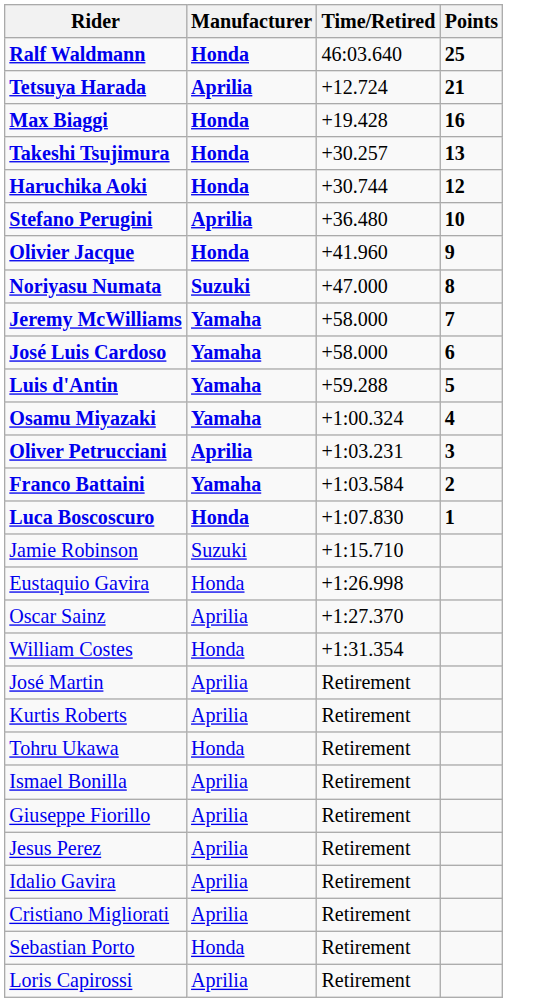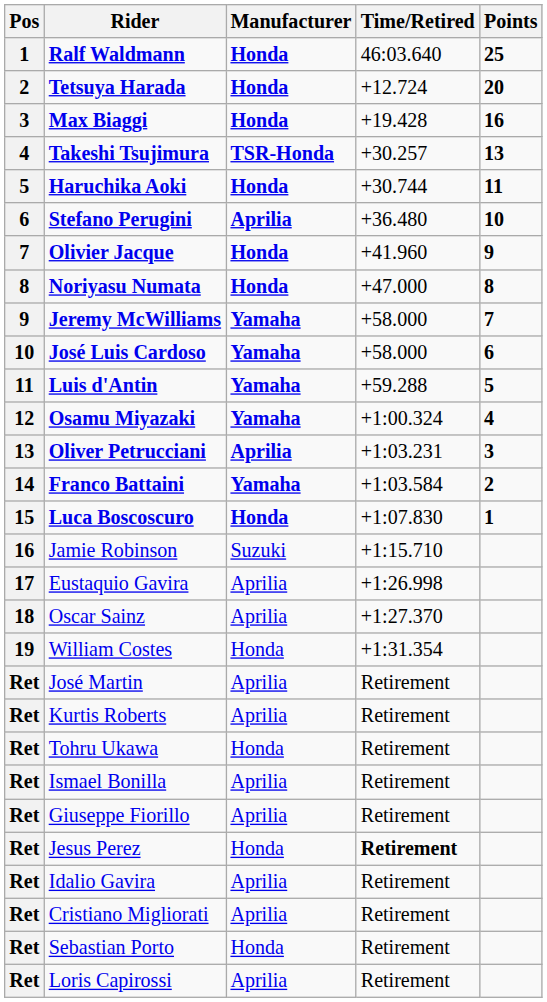+ column: Pos | 1 | 2 | 3 | 4 | 5 | 6 | 7 | 8 | 9 | 10 | 11 | 12 | 13 | 14 | 15 | 16 | 17 | 18 | 19 | Ret | Ret | Ret | Ret | Ret | Ret | Ret | Ret | Ret | Ret
Tetsuya Harada | Manufacturer: Aprilia -> Honda
Tetsuya Harada | Points: 21 -> 20
Takeshi Tsujimura | Manufacturer: Honda -> TSR-Honda
Haruchika Aoki | Points: 12 -> 11
Noriyasu Numata | Manufacturer: Suzuki -> Honda
Eustaquio Gavira | Manufacturer: Honda -> Aprilia
Jesus Perez | Manufacturer: Aprilia -> Honda
Jesus Perez | Time/Retired: normal -> bold
